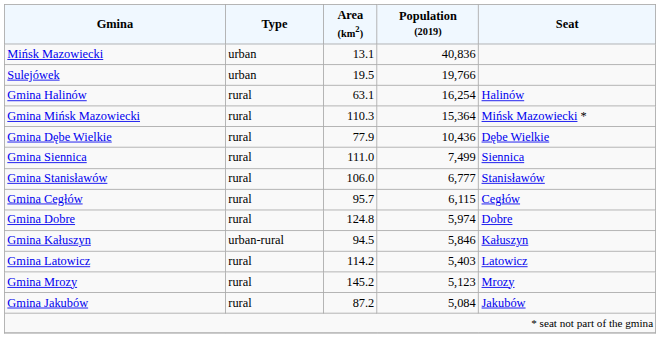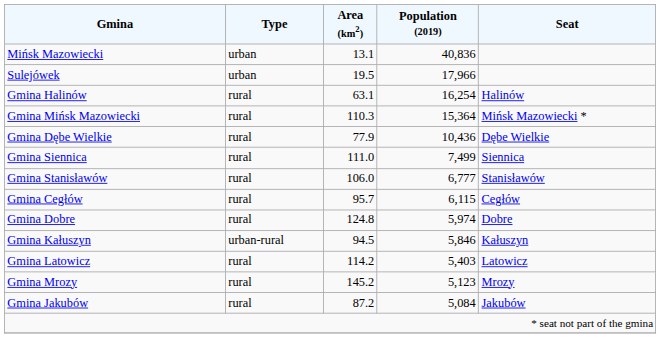Sulejówek | Population (2019): 19,766 -> 17,966
